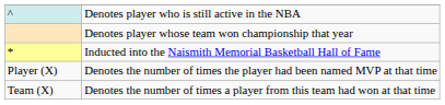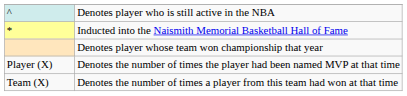rows swapped: Inducted into the Naismith Memorial Basketball Hall of Fame <-> Denotes player whose team won championship that year
